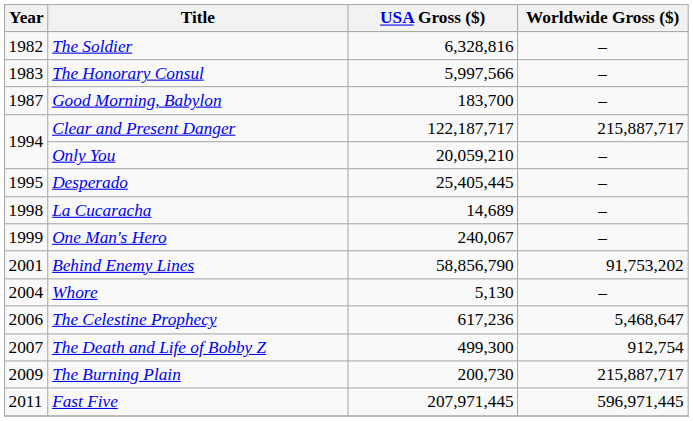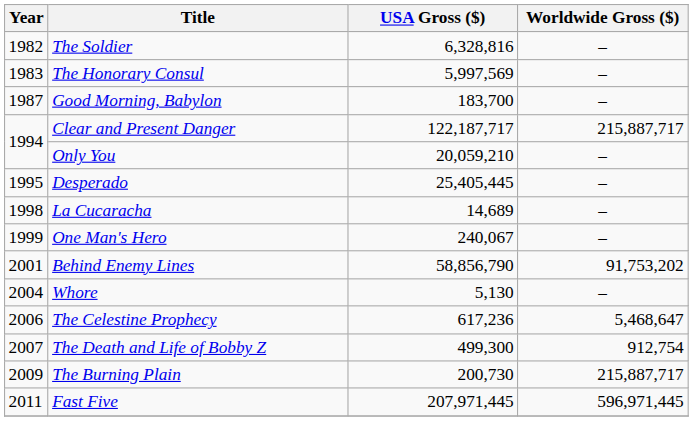The Honorary Consul | USA Gross ($): 5,997,566 -> 5,997,569
